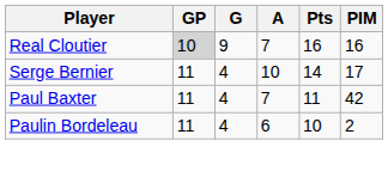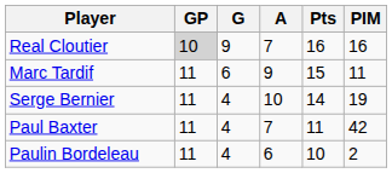+ row: Marc Tardif | 11 | 6 | 9 | 15 | 11
Serge Bernier | PIM: 17 -> 19
